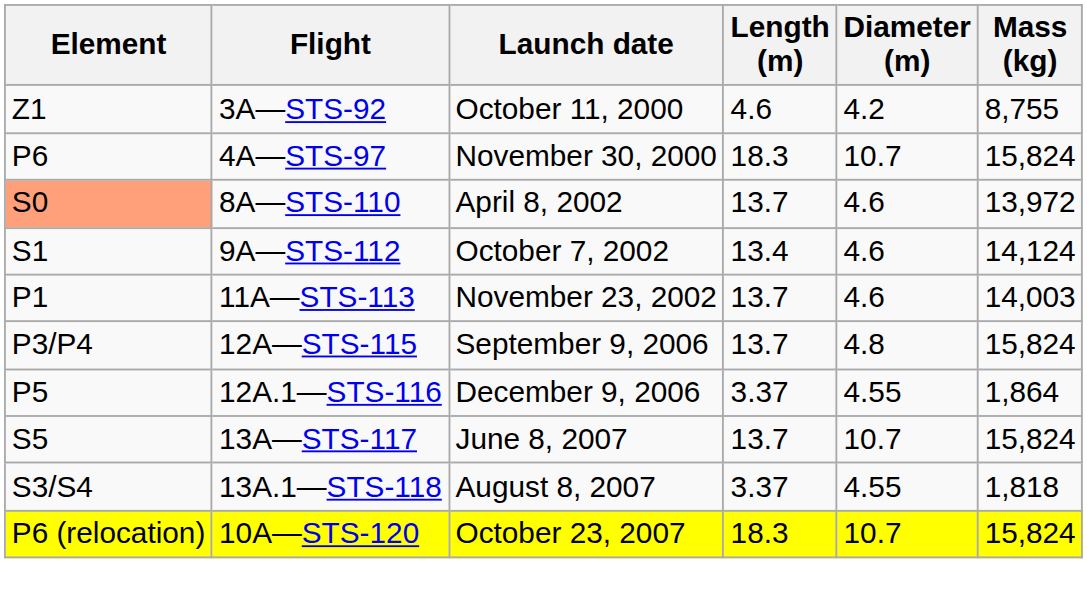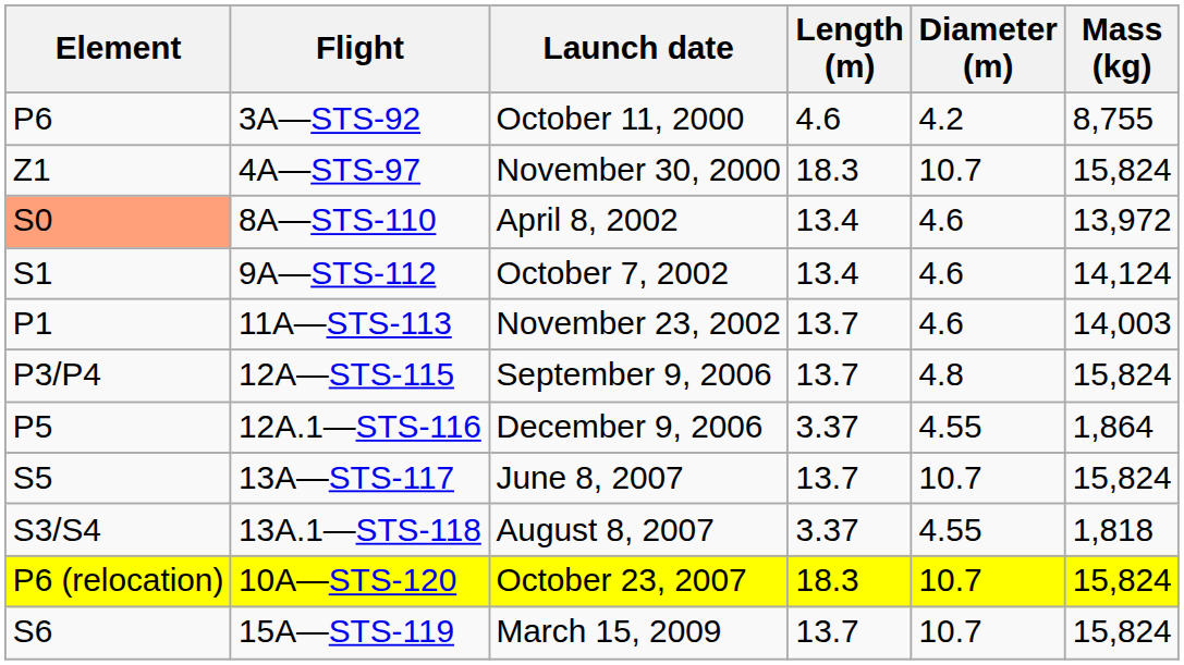3A—STS-92 | Element: Z1 -> P6
4A—STS-97 | Element: P6 -> Z1
8A—STS-110 | Length (m): 13.7 -> 13.4
+ row: S6 | 15A—STS-119 | March 15, 2009 | 13.7 | 10.7 | 15,824
